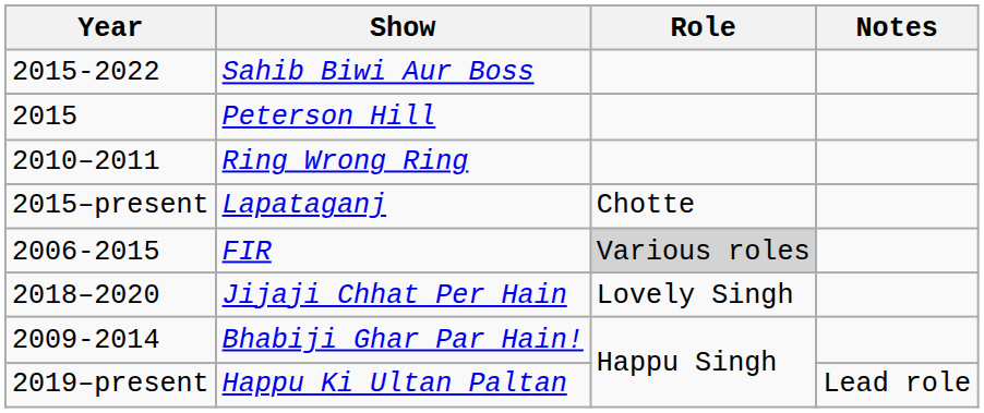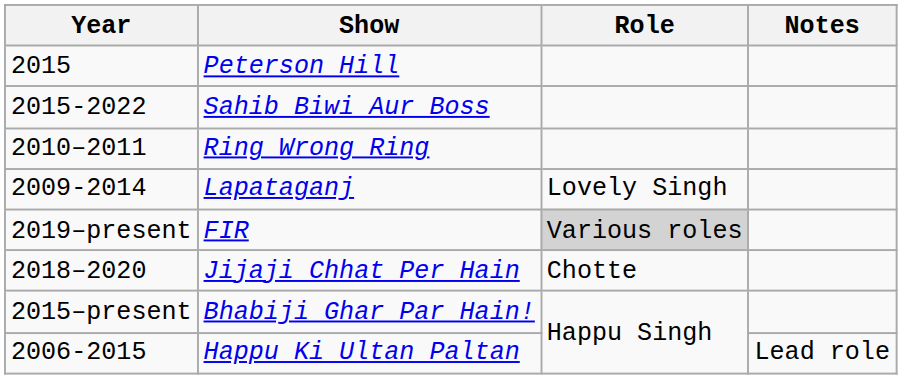rows swapped: Sahib Biwi Aur Boss <-> Peterson Hill
Lapataganj | Year: 2015–present -> 2009-2014
Lapataganj | Role: Chotte -> Lovely Singh
FIR | Year: 2006-2015 -> 2019–present
Jijaji Chhat Per Hain | Role: Lovely Singh -> Chotte
Bhabiji Ghar Par Hain! | Year: 2009-2014 -> 2015–present
Happu Ki Ultan Paltan | Year: 2019–present -> 2006-2015
